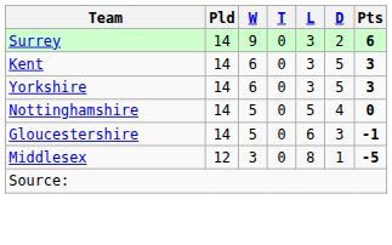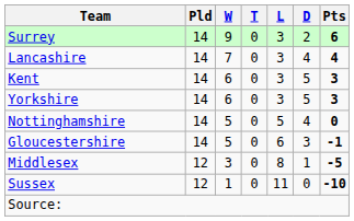+ row: Lancashire | 14 | 7 | 0 | 3 | 4 | 4
+ row: Sussex | 12 | 1 | 0 | 11 | 0 | -10
